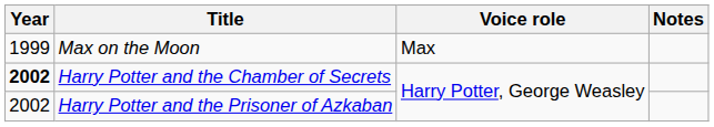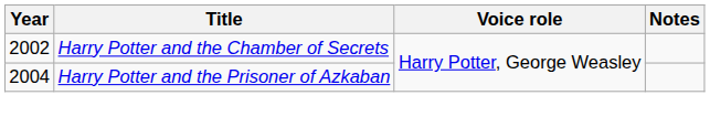- row: 1999 | Max on the Moon | Max
Harry Potter and the Chamber of Secrets | Year: bold -> normal
Harry Potter and the Prisoner of Azkaban | Year: 2002 -> 2004
